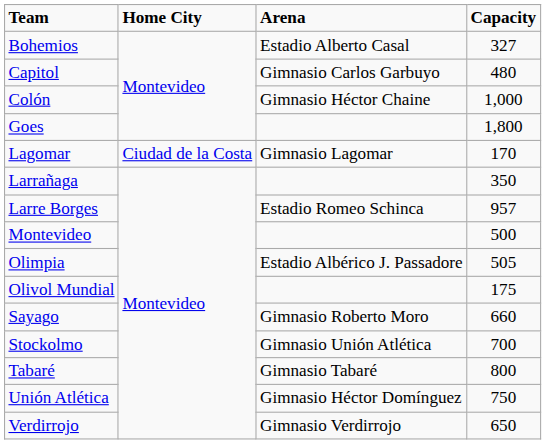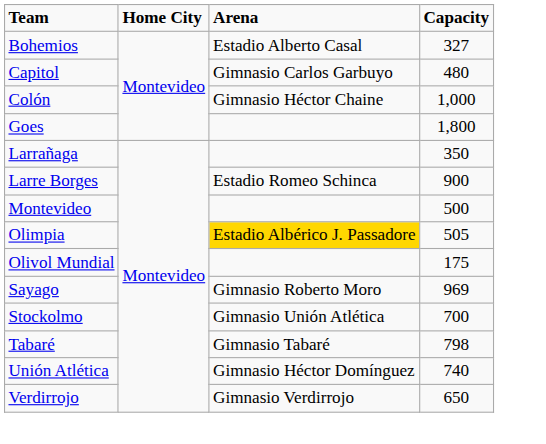- row: Lagomar | Ciudad de la Costa | Gimnasio Lagomar | 170
Larre Borges | Capacity: 957 -> 900
Olimpia | Arena: no background -> gold background
Sayago | Capacity: 660 -> 969
Tabaré | Capacity: 800 -> 798
Unión Atlética | Capacity: 750 -> 740
